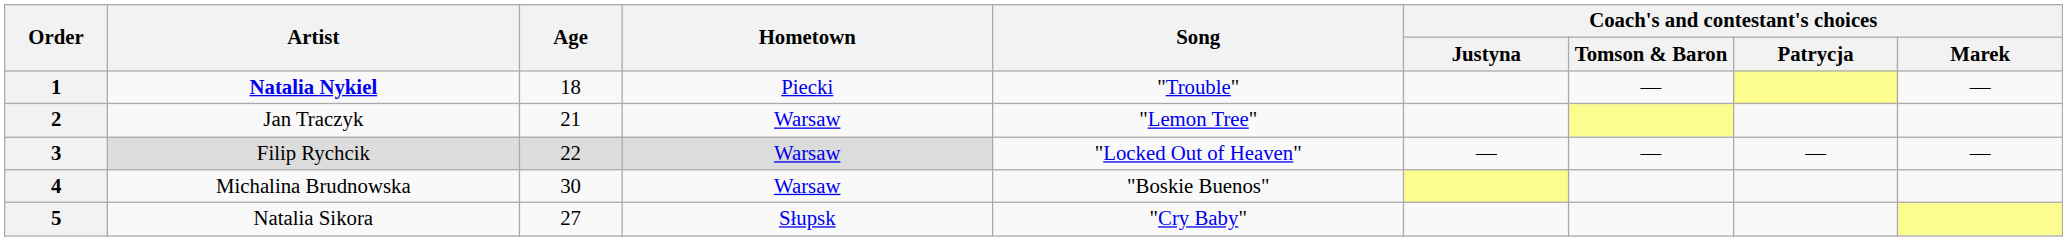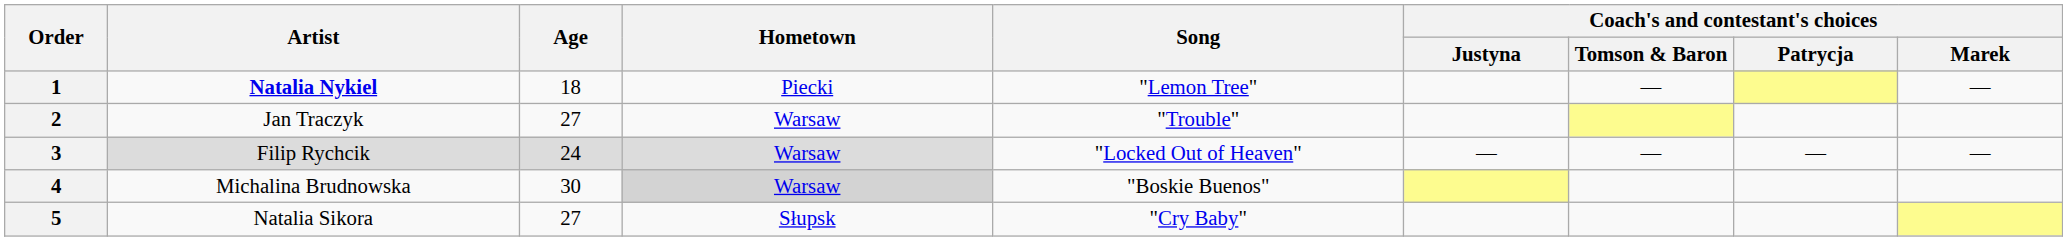1 | Song: "Trouble" -> "Lemon Tree"
2 | Age: 21 -> 27
2 | Song: "Lemon Tree" -> "Trouble"
3 | Age: 22 -> 24
4 | Hometown: no background -> lightgrey background
